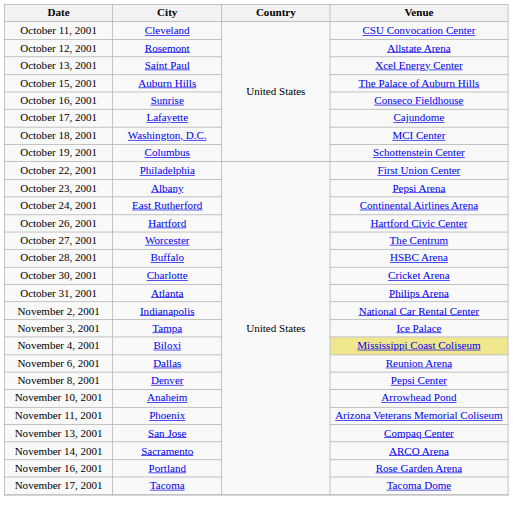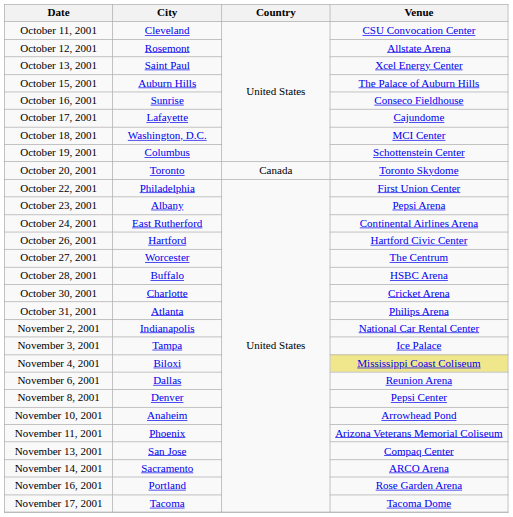+ row: October 20, 2001 | Toronto | Canada | Toronto Skydome
